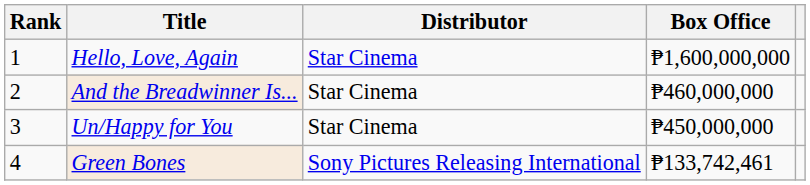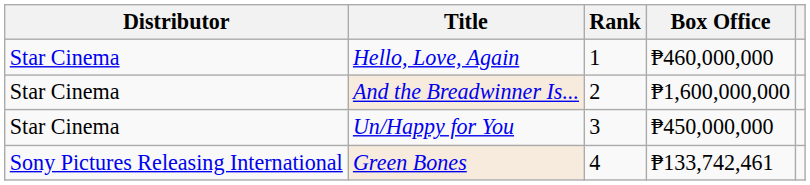columns swapped: Rank <-> Distributor
Hello, Love, Again | Box Office: ₱1,600,000,000 -> ₱460,000,000
And the Breadwinner Is... | Box Office: ₱460,000,000 -> ₱1,600,000,000
